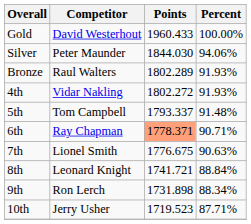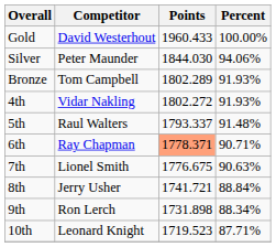Bronze | Competitor: Raul Walters -> Tom Campbell
5th | Competitor: Tom Campbell -> Raul Walters
8th | Competitor: Leonard Knight -> Jerry Usher
10th | Competitor: Jerry Usher -> Leonard Knight
